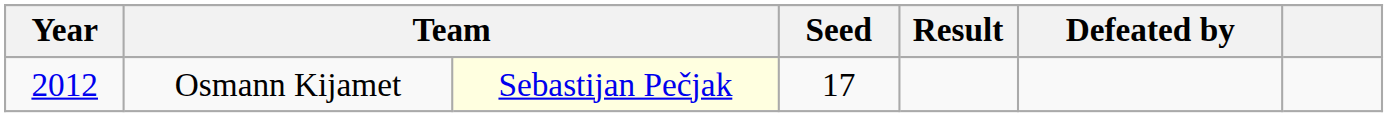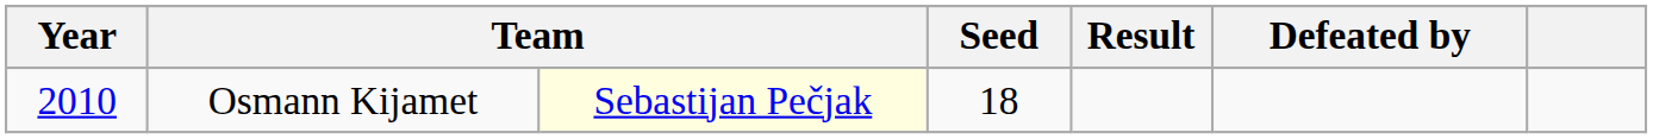Osmann Kijamet | Year: 2012 -> 2010
Osmann Kijamet | Seed: 17 -> 18
